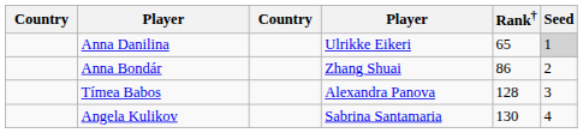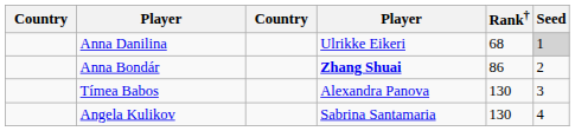Anna Danilina | Rank†: 65 -> 68
Anna Bondár | column 4: normal -> bold
Tímea Babos | Rank†: 128 -> 130
